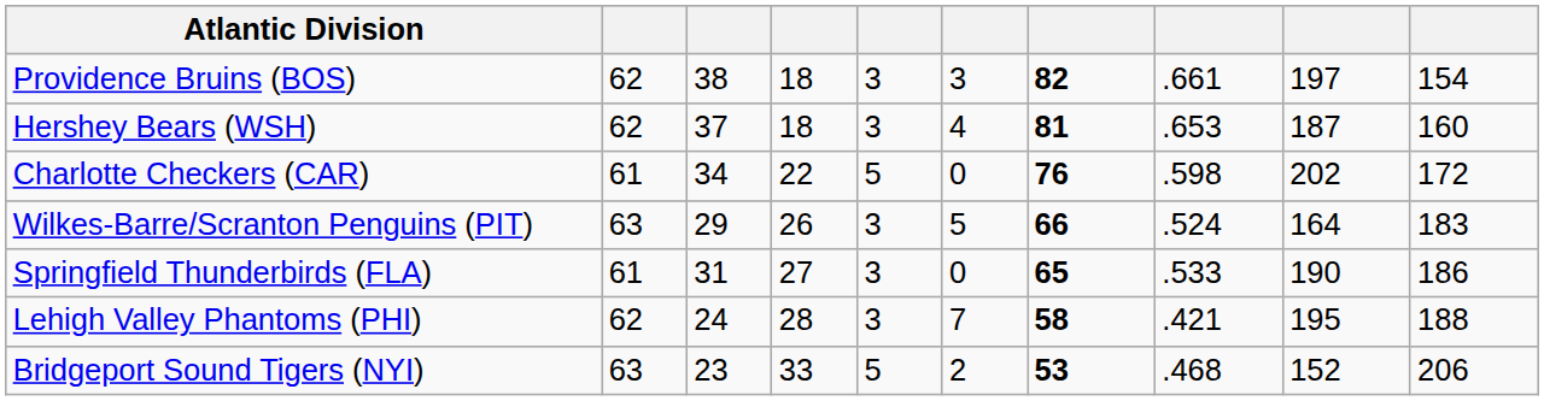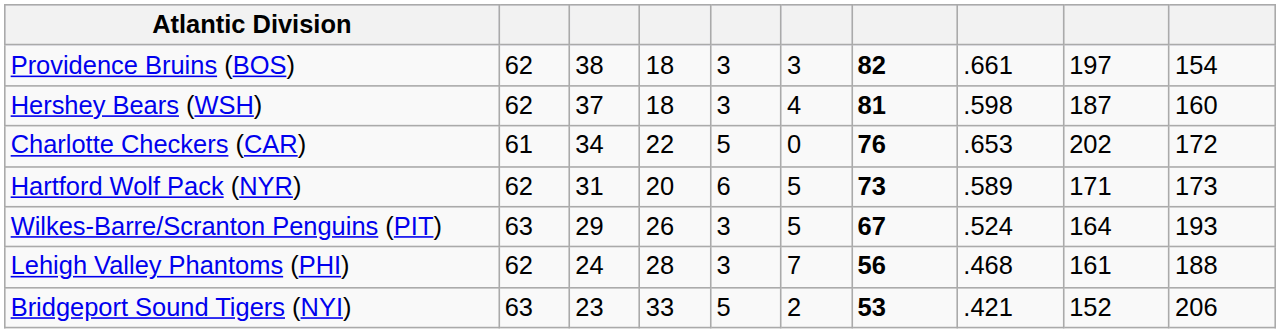Hershey Bears (WSH) | column 8: .653 -> .598
Charlotte Checkers (CAR) | column 8: .598 -> .653
+ row: Hartford Wolf Pack (NYR) | 62 | 31 | 20 | 6 | 5 | 73 | .589 | 171 | 173
Wilkes-Barre/Scranton Penguins (PIT) | column 7: 66 -> 67
Wilkes-Barre/Scranton Penguins (PIT) | column 10: 183 -> 193
- row: Springfield Thunderbirds (FLA) | 61 | 31 | 27 | 3 | 0 | 65 | .533 | 190 | 186
Lehigh Valley Phantoms (PHI) | column 7: 58 -> 56
Lehigh Valley Phantoms (PHI) | column 8: .421 -> .468
Lehigh Valley Phantoms (PHI) | column 9: 195 -> 161
Bridgeport Sound Tigers (NYI) | column 8: .468 -> .421
